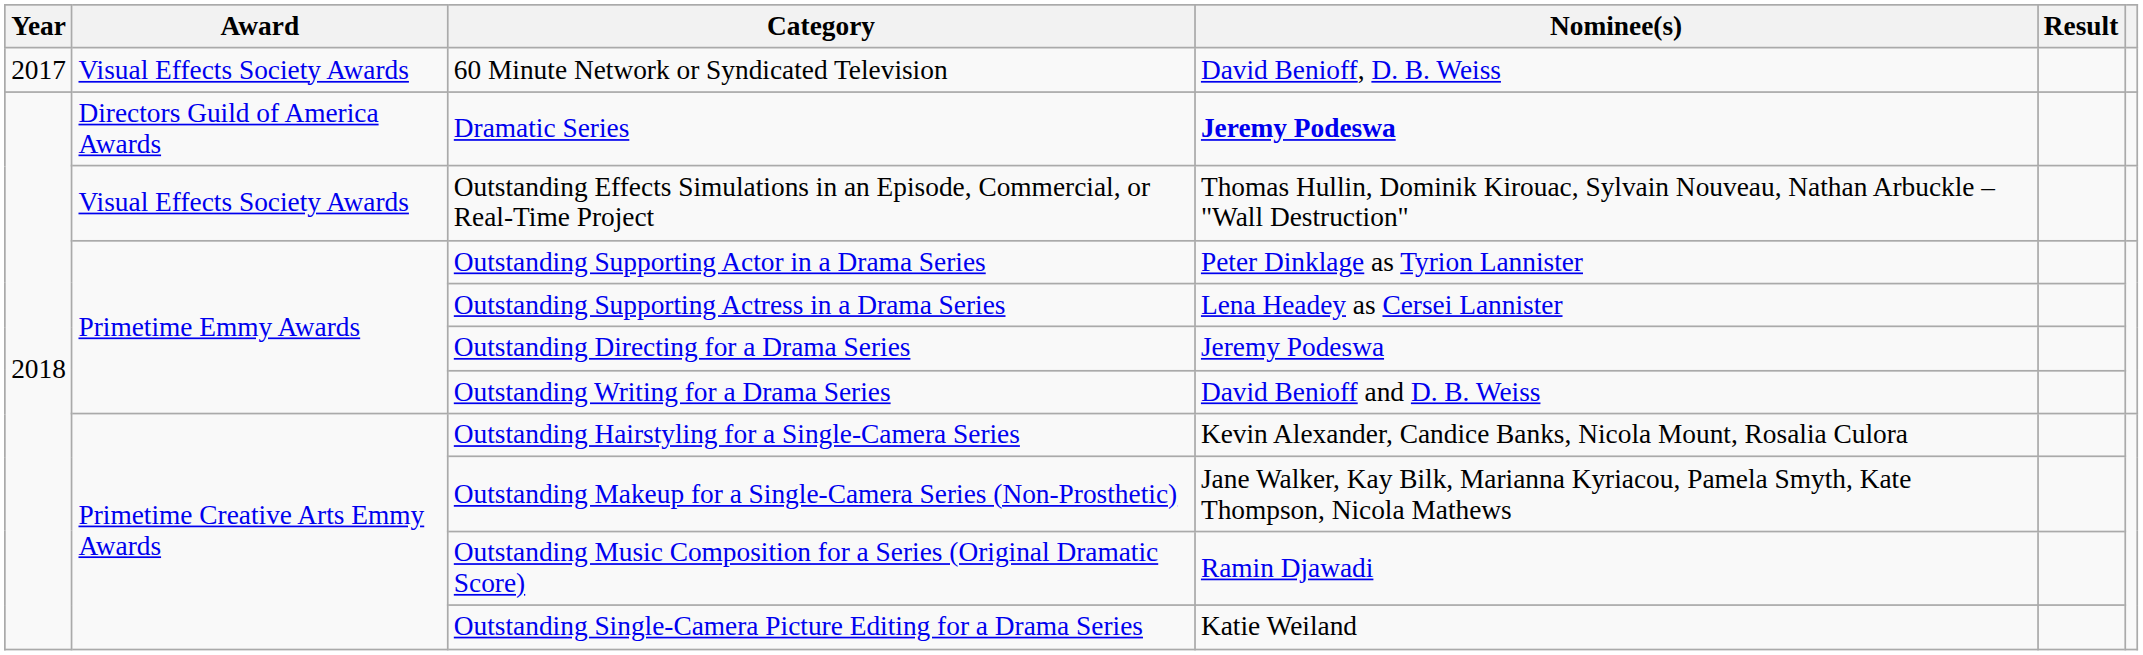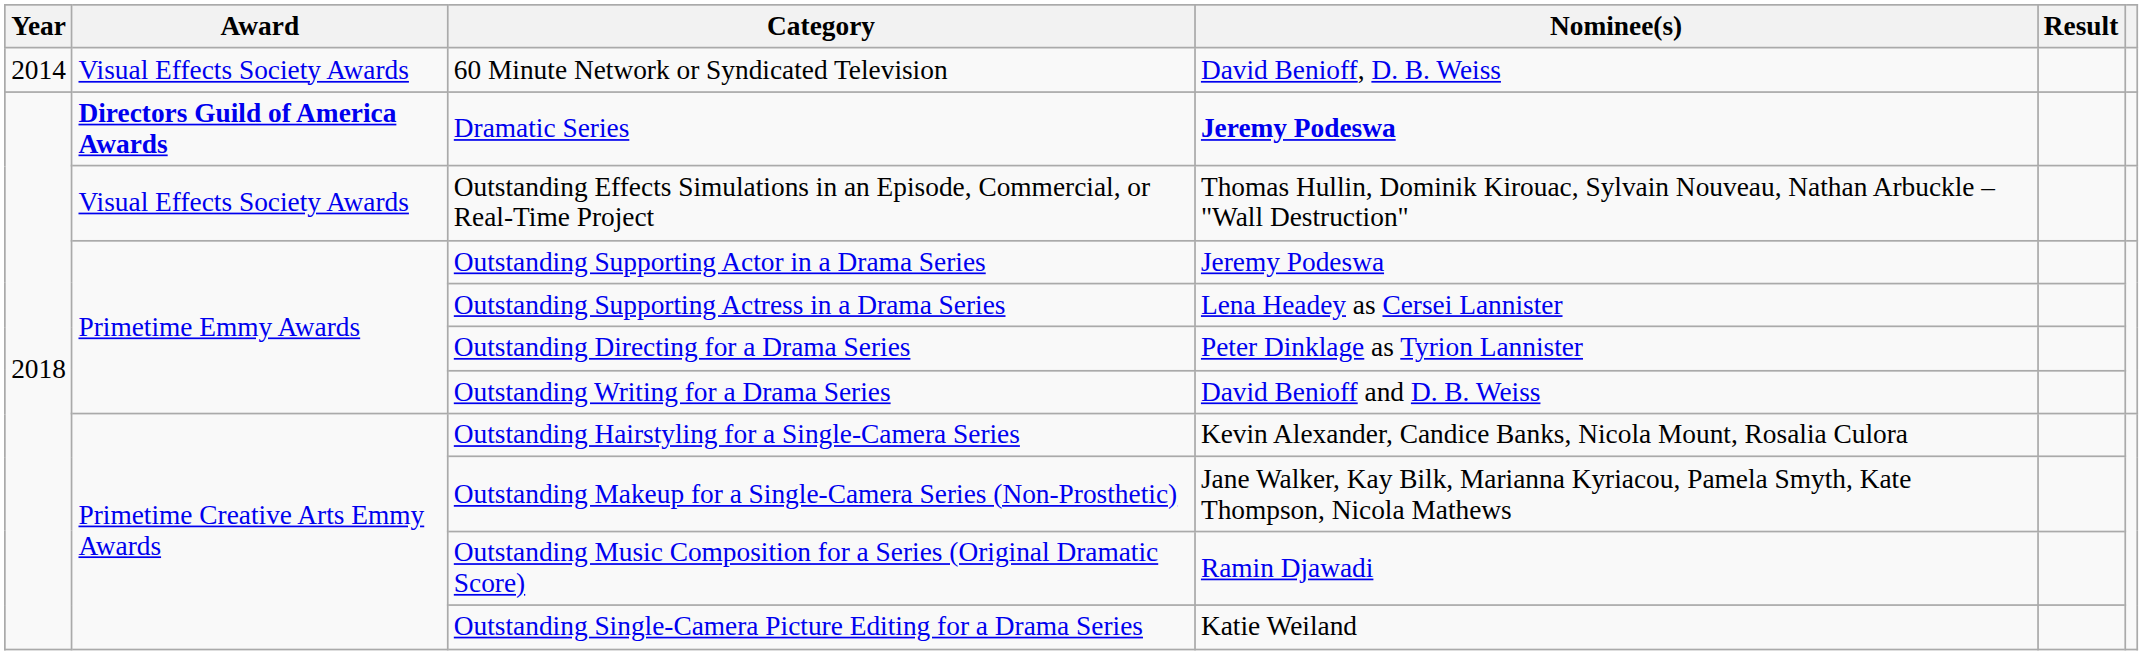60 Minute Network or Syndicated Television | Year: 2017 -> 2014
Dramatic Series | Award: normal -> bold
Outstanding Supporting Actor in a Drama Series | Nominee(s): Peter Dinklage as Tyrion Lannister -> Jeremy Podeswa
Outstanding Directing for a Drama Series | Nominee(s): Jeremy Podeswa -> Peter Dinklage as Tyrion Lannister
